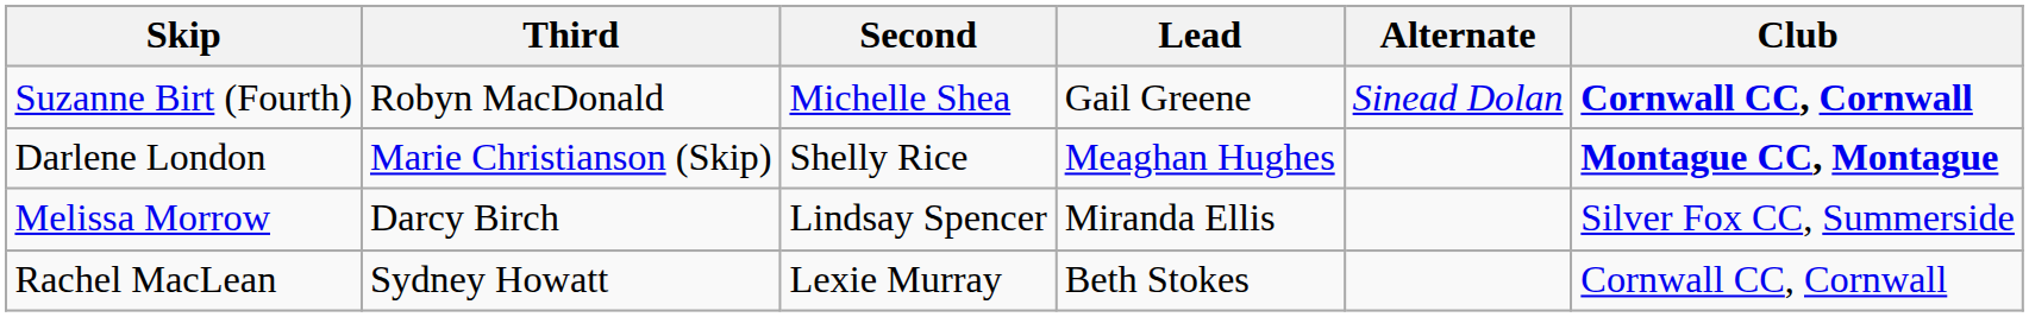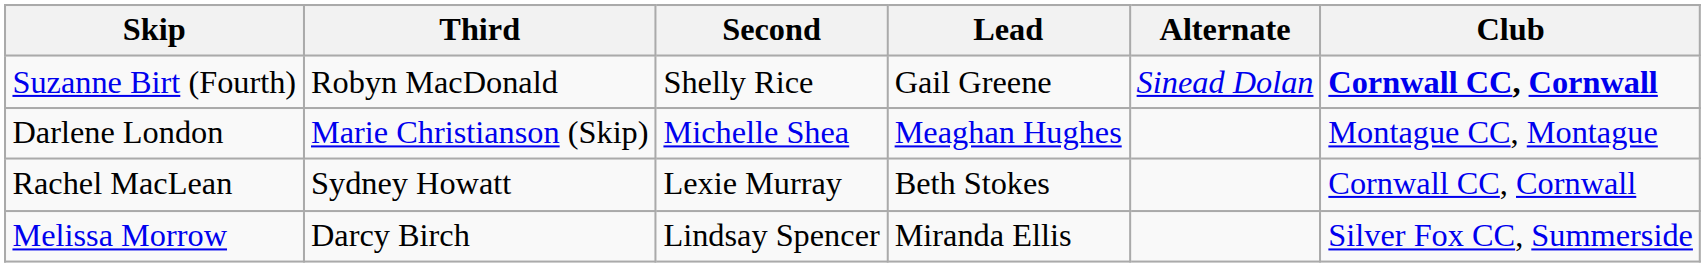Suzanne Birt (Fourth) | Second: Michelle Shea -> Shelly Rice
Darlene London | Second: Shelly Rice -> Michelle Shea
Darlene London | Club: bold -> normal
rows swapped: Rachel MacLean <-> Melissa Morrow
